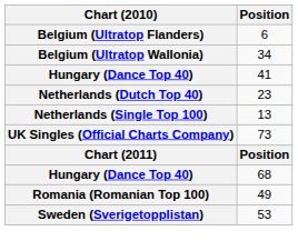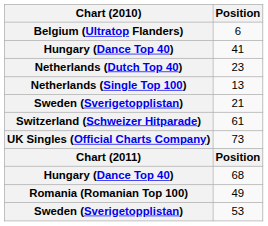- row: Belgium (Ultratop Wallonia) | 34
+ row: Sweden (Sverigetopplistan) | 21
+ row: Switzerland (Schweizer Hitparade) | 61
